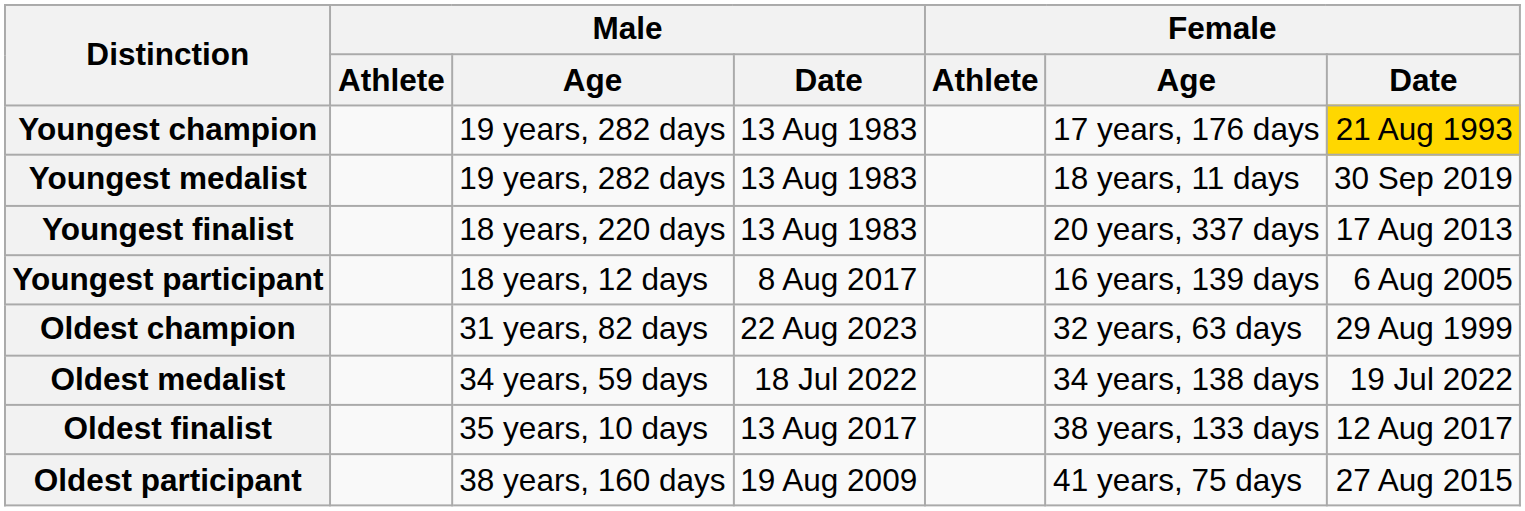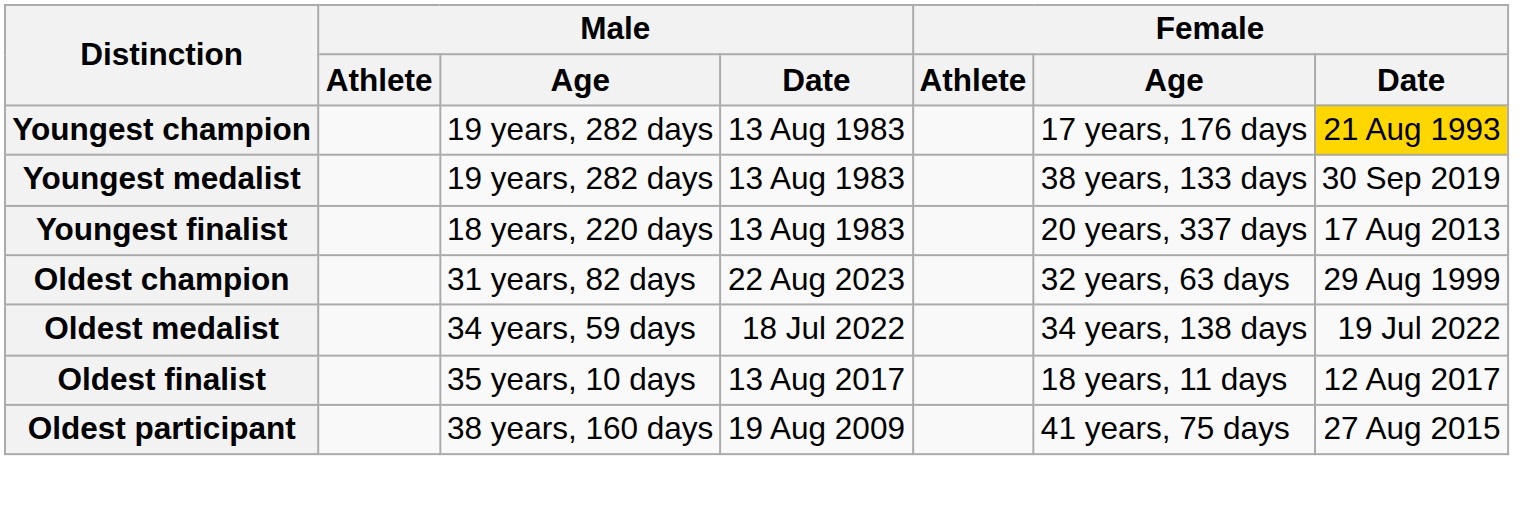Youngest medalist | Female / Age: 18 years, 11 days -> 38 years, 133 days
- row: Youngest participant | 18 years, 12 days | 8 Aug 2017 | 16 years, 139 days | 6 Aug 2005
Oldest finalist | Female / Age: 38 years, 133 days -> 18 years, 11 days
